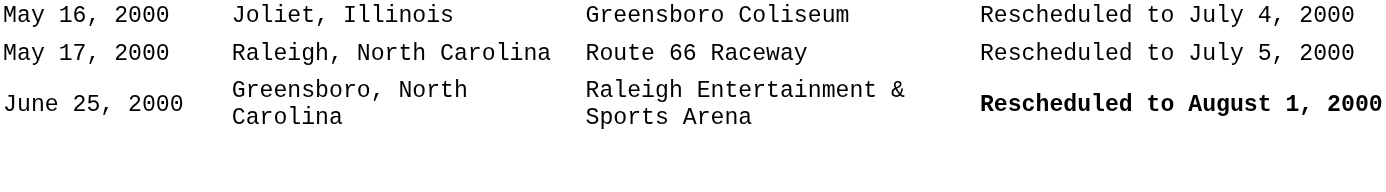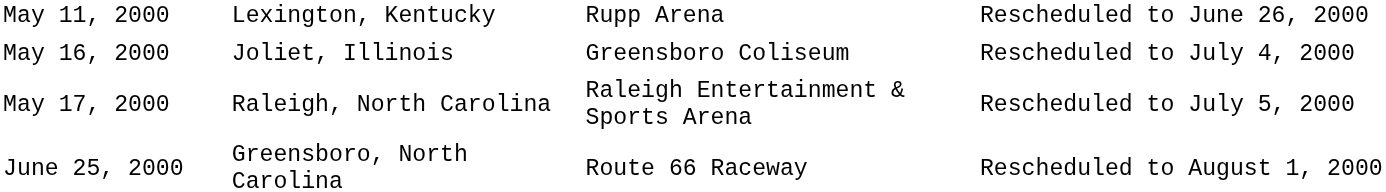+ row: May 11, 2000 | Lexington, Kentucky | Rupp Arena | Rescheduled to June 26, 2000
May 17, 2000 | column 3: Route 66 Raceway -> Raleigh Entertainment & Sports Arena
June 25, 2000 | column 3: Raleigh Entertainment & Sports Arena -> Route 66 Raceway
June 25, 2000 | column 4: bold -> normal
